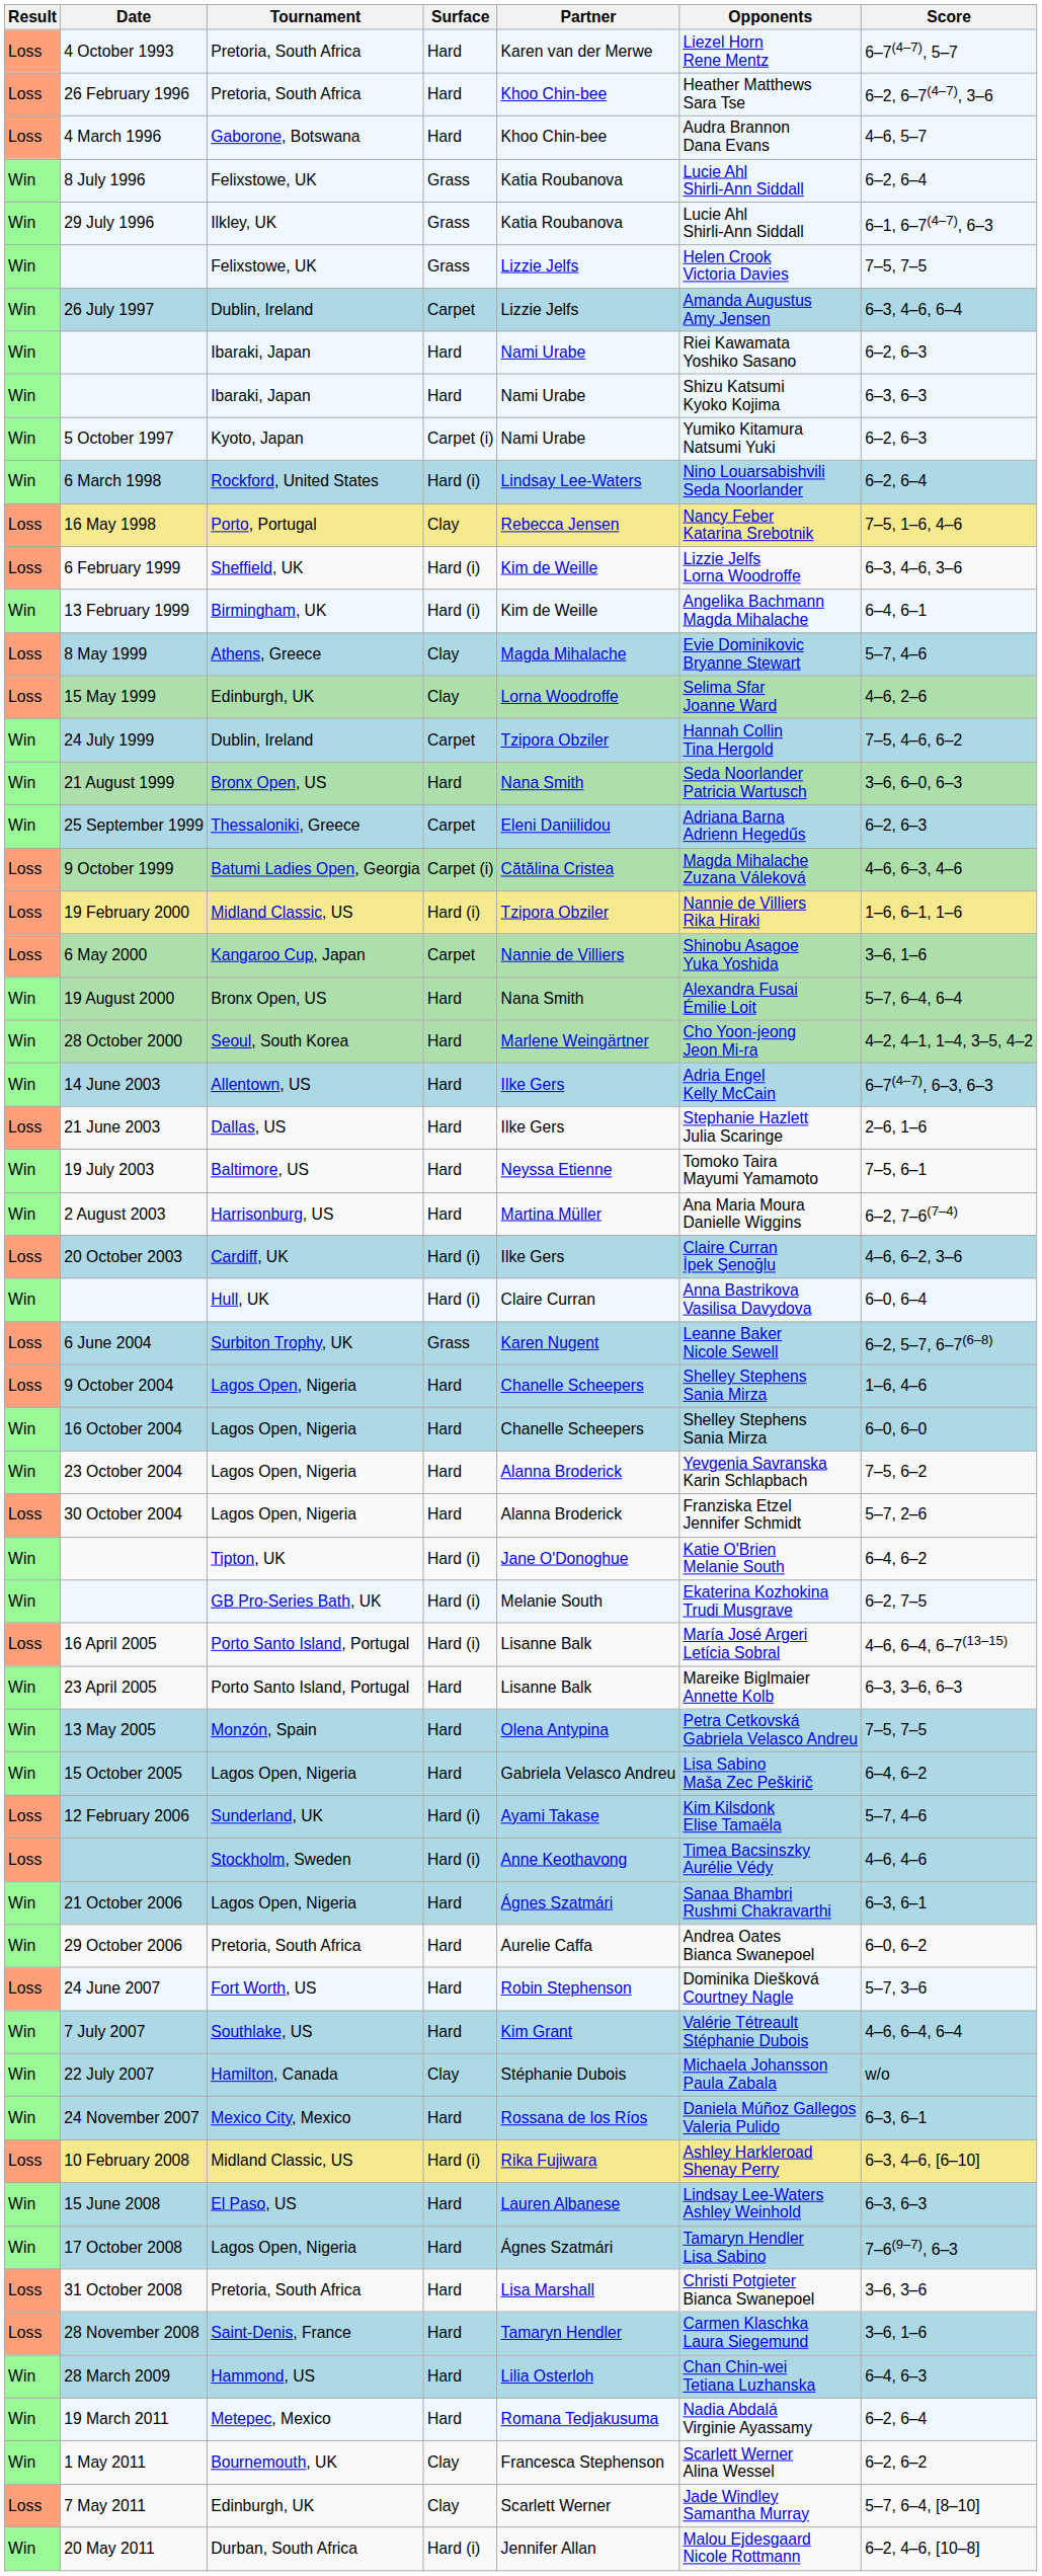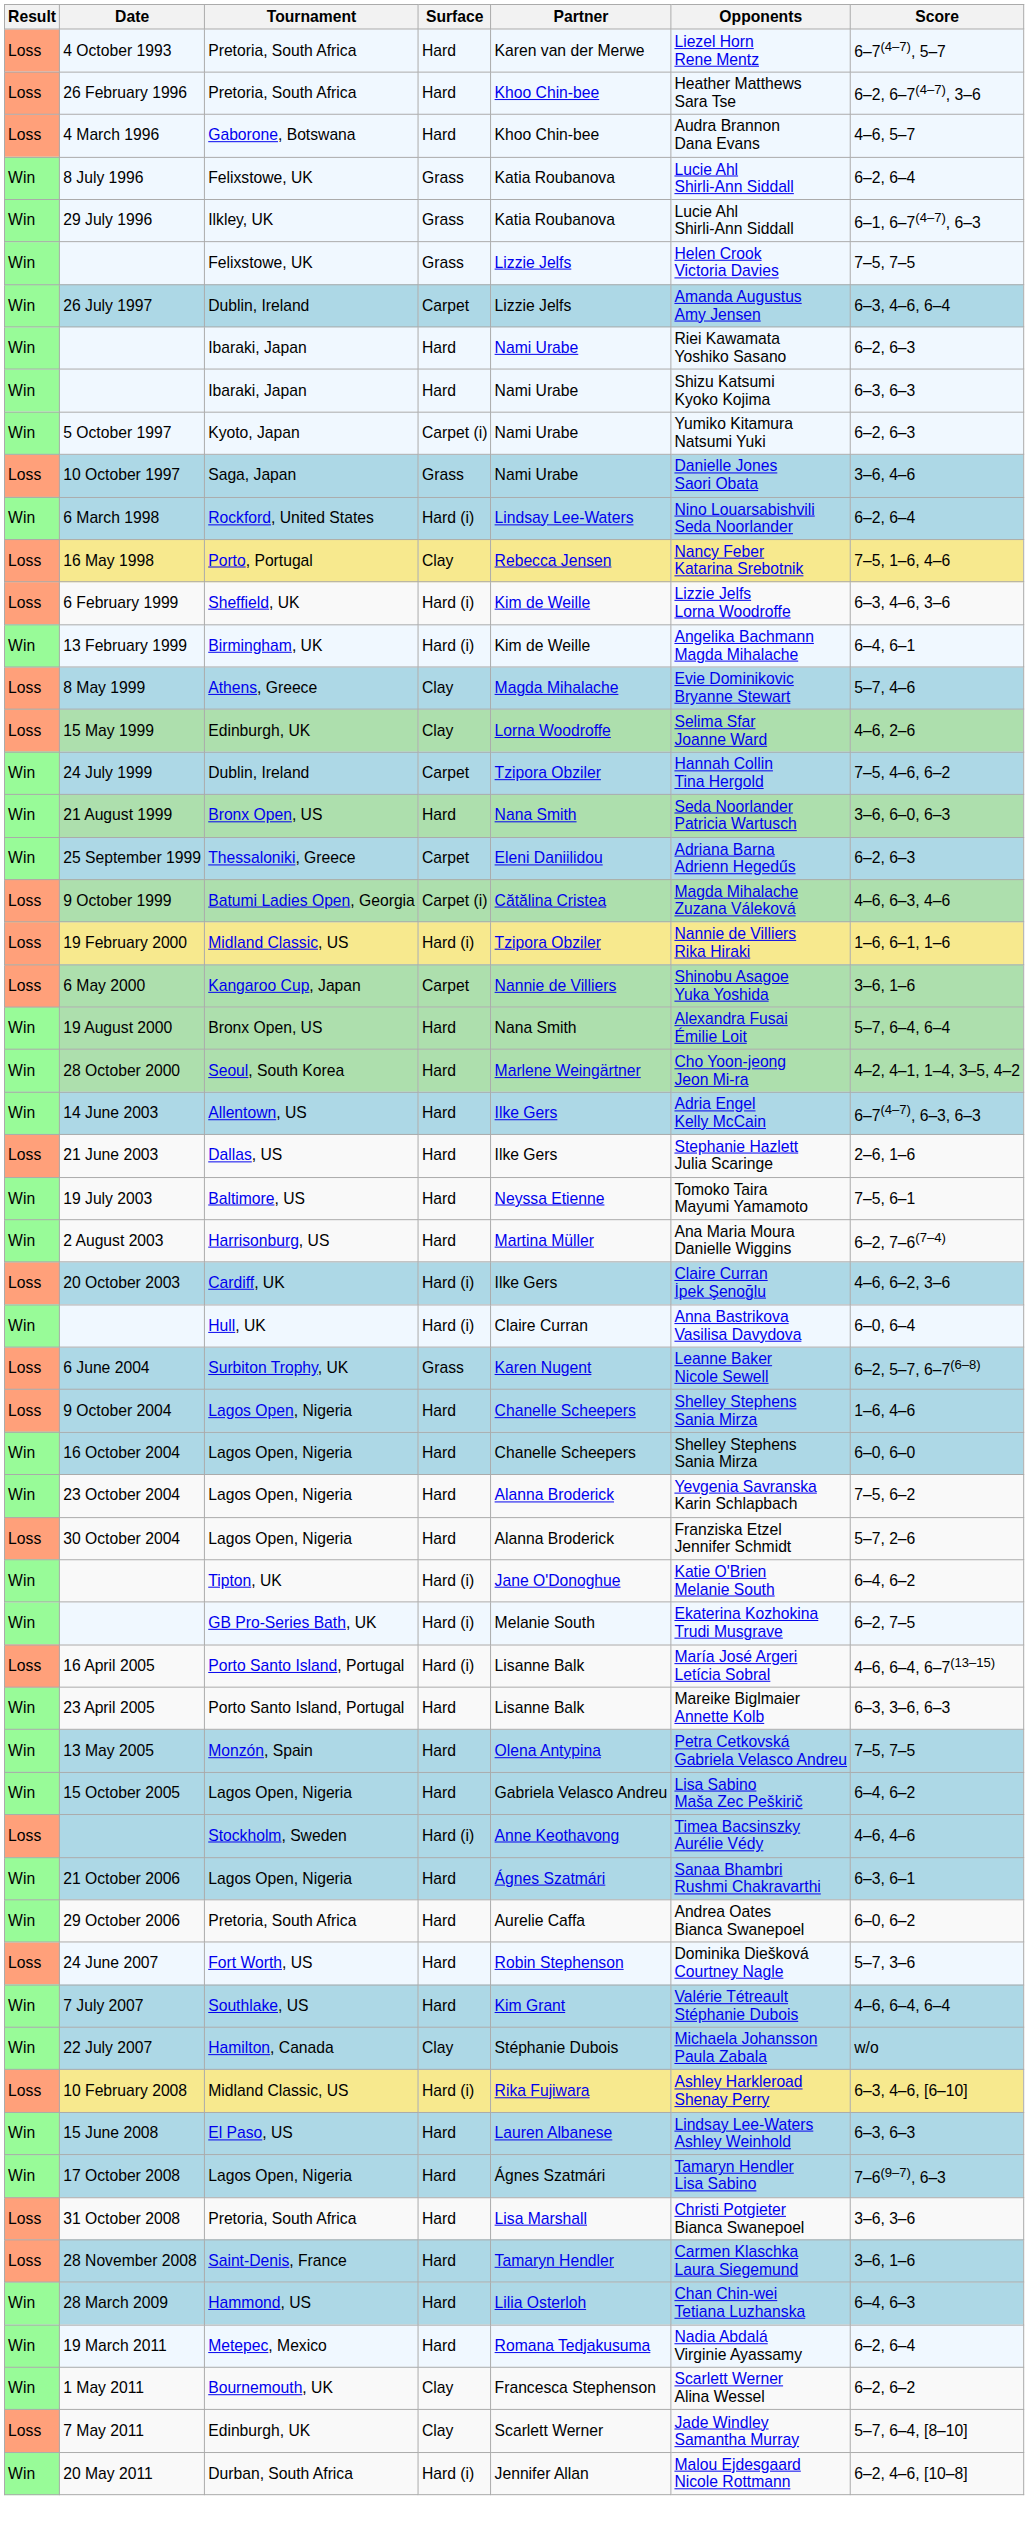+ row: Loss | 10 October 1997 | Saga, Japan | Grass | Nami Urabe | Danielle Jones Saori Obata | 3–6, 4–6
- row: Loss | 12 February 2006 | Sunderland, UK | Hard (i) | Ayami Takase | Kim Kilsdonk Elise Tamaëla | 5–7, 4–6
- row: Win | 24 November 2007 | Mexico City, Mexico | Hard | Rossana de los Ríos | Daniela Múñoz Gallegos Valeria Pulido | 6–3, 6–1
